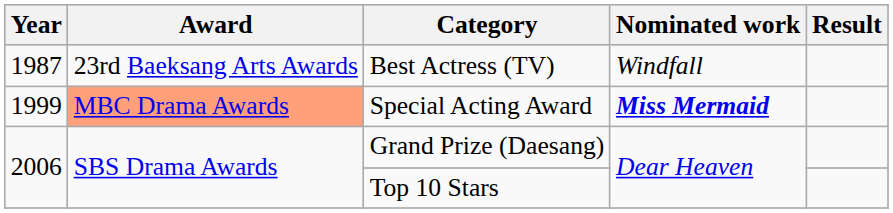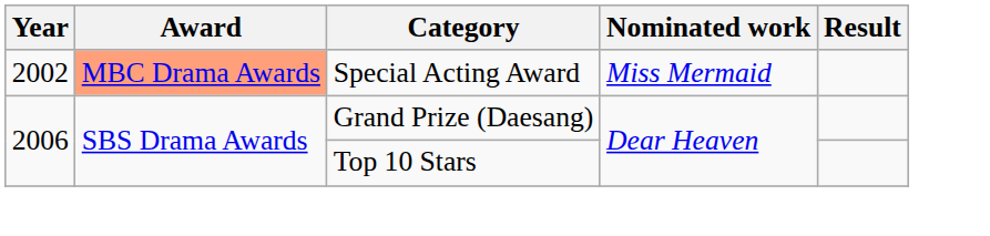- row: 1987 | 23rd Baeksang Arts Awards | Best Actress (TV) | Windfall
Special Acting Award | Year: 1999 -> 2002
Special Acting Award | Nominated work: bold -> normal
